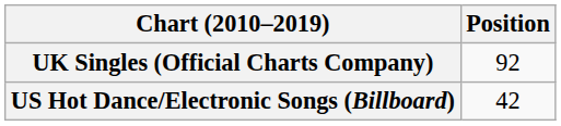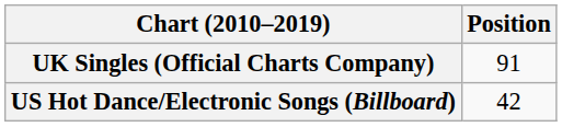UK Singles (Official Charts Company) | Position: 92 -> 91
